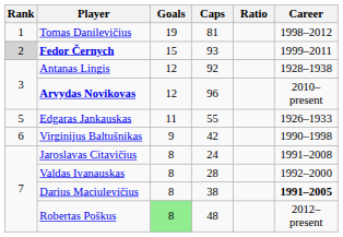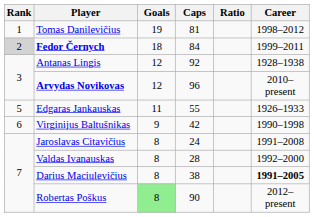Fedor Černych | Goals: 15 -> 18
Fedor Černych | Caps: 93 -> 84
Robertas Poškus | Caps: 48 -> 90
